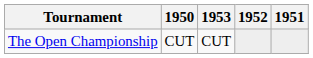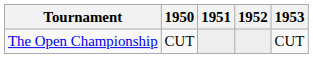columns swapped: 1951 <-> 1953
